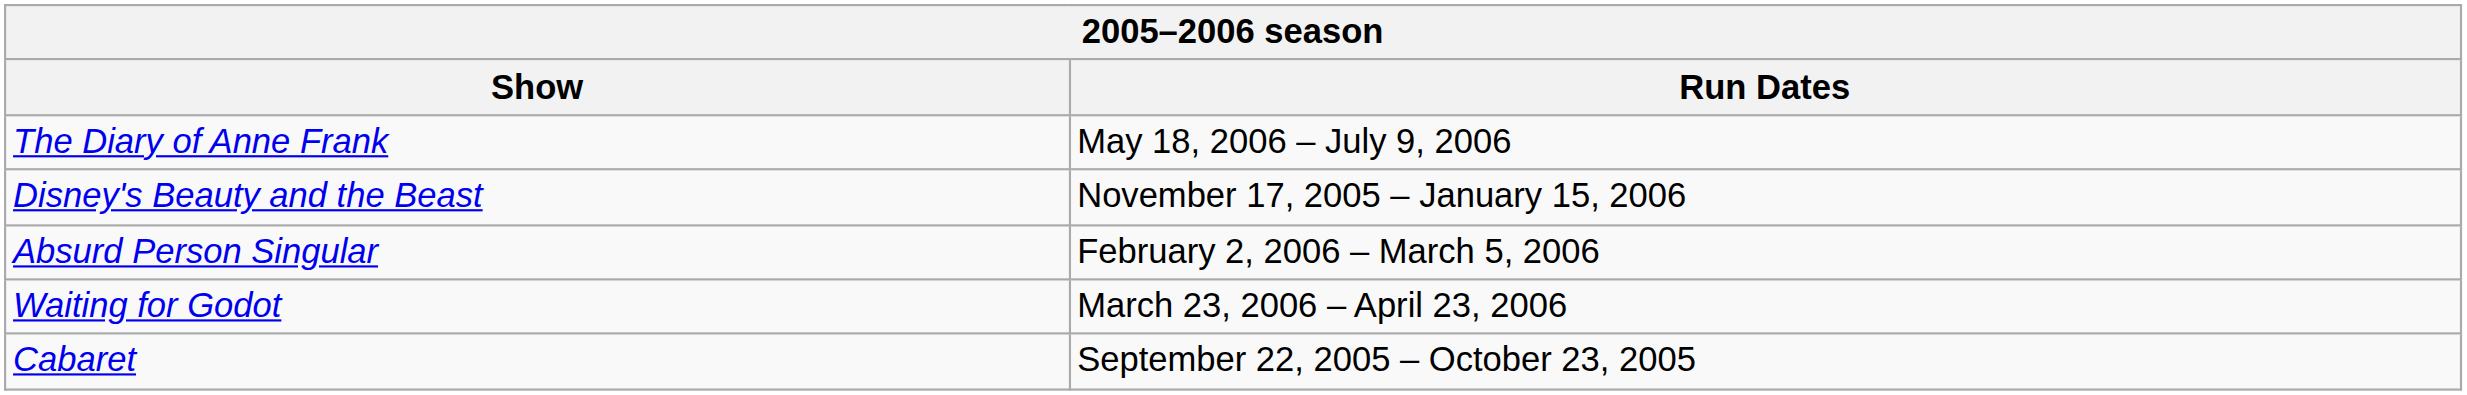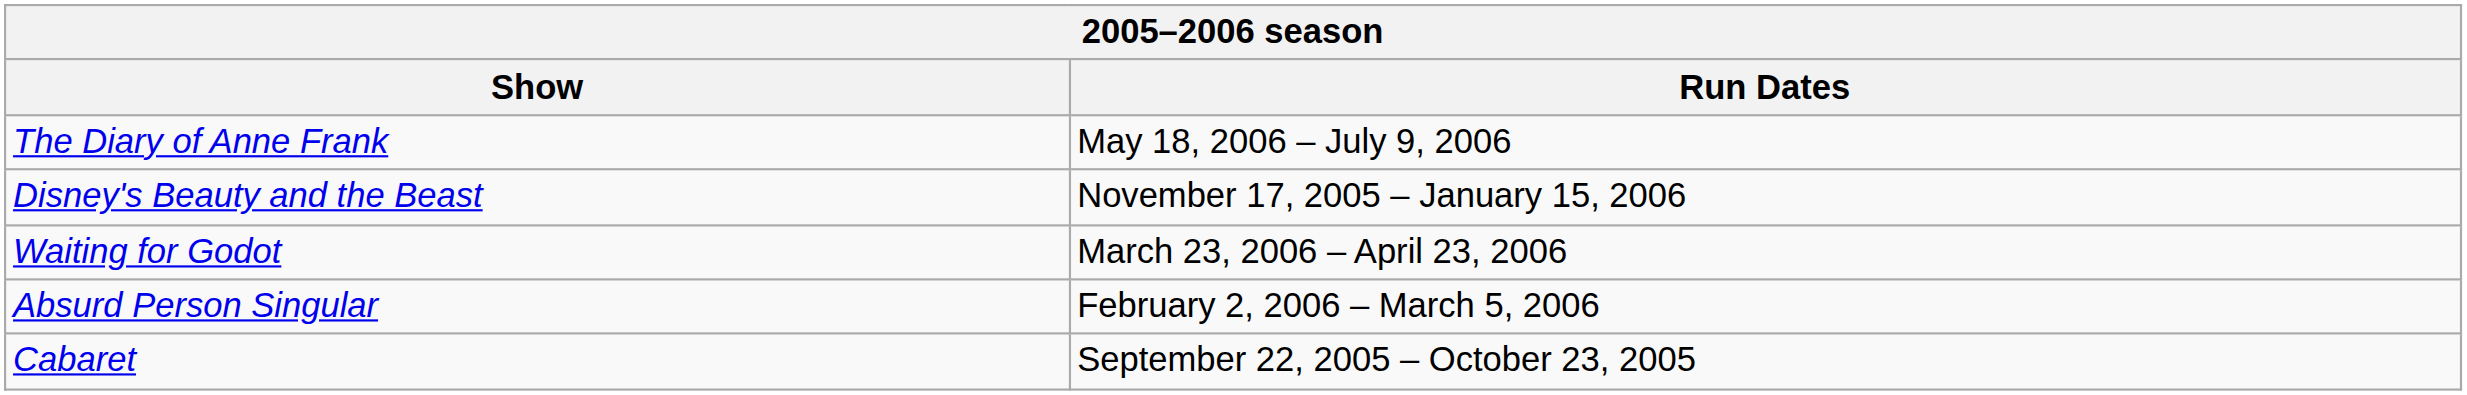rows swapped: Absurd Person Singular <-> Waiting for Godot
